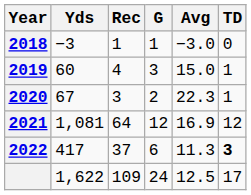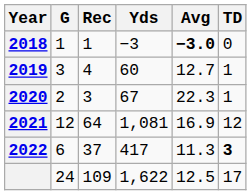columns swapped: G <-> Yds
2018 | Avg: normal -> bold
2019 | Avg: 15.0 -> 12.7
